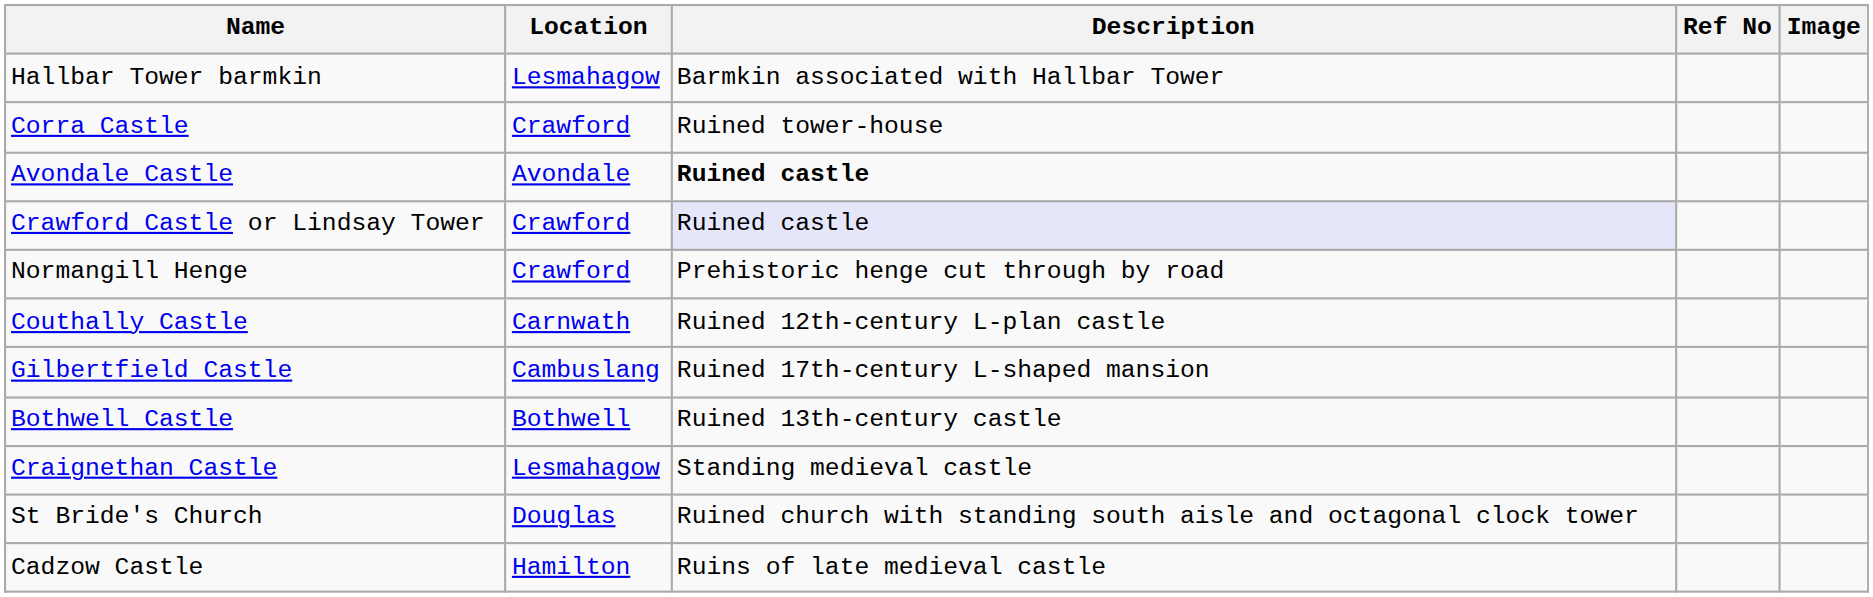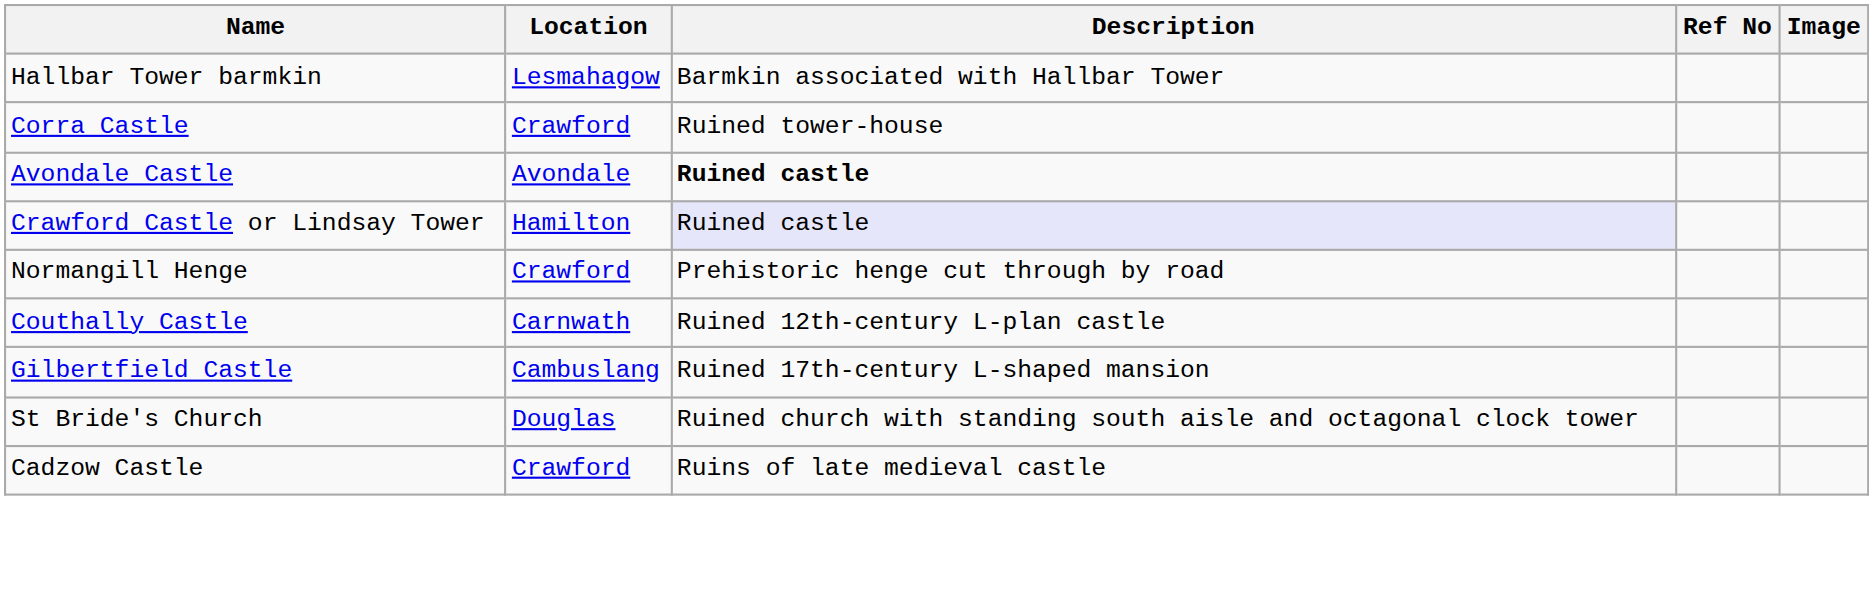Crawford Castle or Lindsay Tower | Location: Crawford -> Hamilton
- row: Bothwell Castle | Bothwell | Ruined 13th-century castle
- row: Craignethan Castle | Lesmahagow | Standing medieval castle
Cadzow Castle | Location: Hamilton -> Crawford
